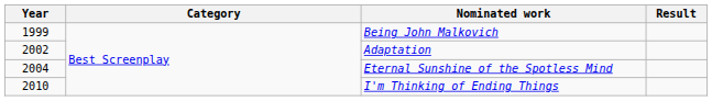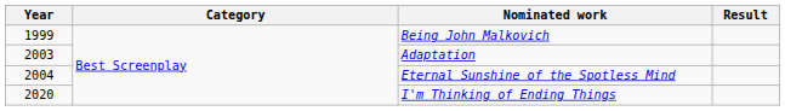Adaptation | Year: 2002 -> 2003
I'm Thinking of Ending Things | Year: 2010 -> 2020
